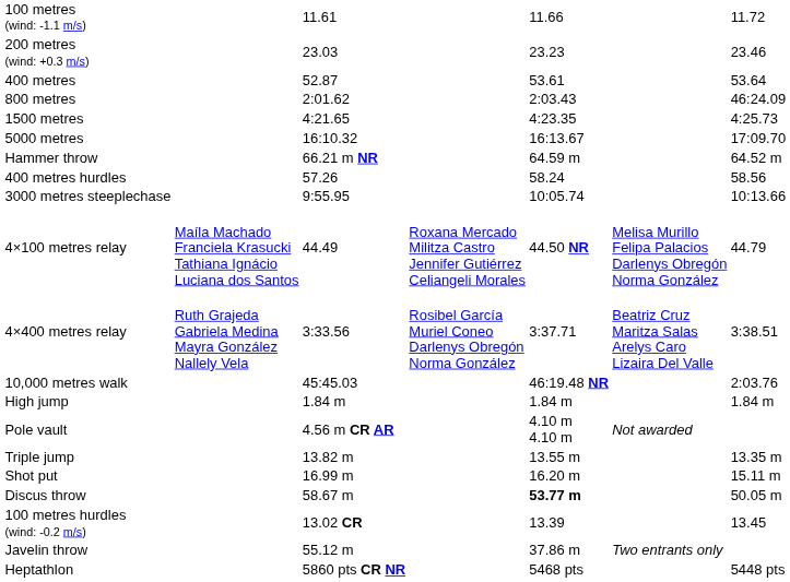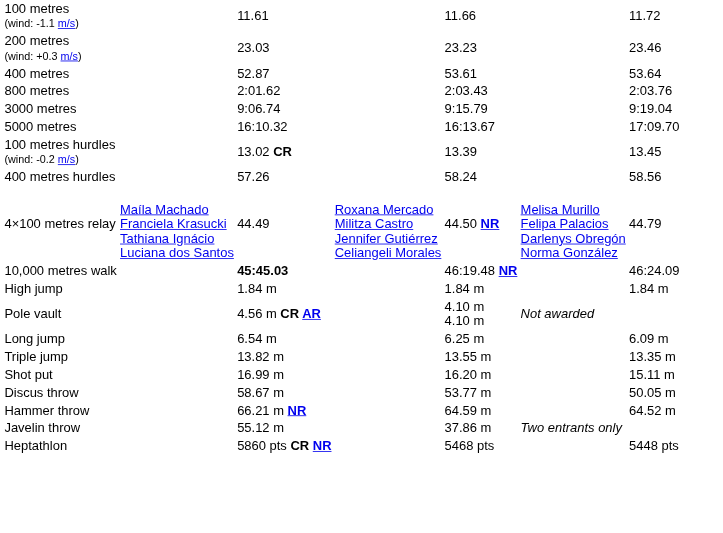800 metres | column 7: 46:24.09 -> 2:03.76
- row: 1500 metres | 4:21.65 | 4:23.35 | 4:25.73
+ row: 3000 metres | 9:06.74 | 9:15.79 | 9:19.04
rows swapped: 100 metres hurdles (wind: -0.2 m/s) <-> Hammer throw
- row: 3000 metres steeplechase | 9:55.95 | 10:05.74 | 10:13.66
- row: 4×400 metres relay | Ruth Grajeda Gabriela Medina Mayra González Nallely Vela | 3:33.56 | Rosibel García Muriel Coneo Darlenys Obregón Norma González | 3:37.71 | Beatriz Cruz Maritza Salas Arelys Caro Lizaira Del Valle | 3:38.51
10,000 metres walk | column 3: normal -> bold
10,000 metres walk | column 7: 2:03.76 -> 46:24.09
+ row: Long jump | 6.54 m | 6.25 m | 6.09 m
Discus throw | column 5: bold -> normal
